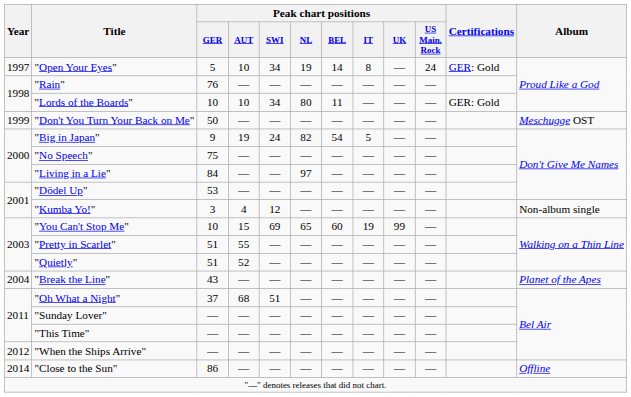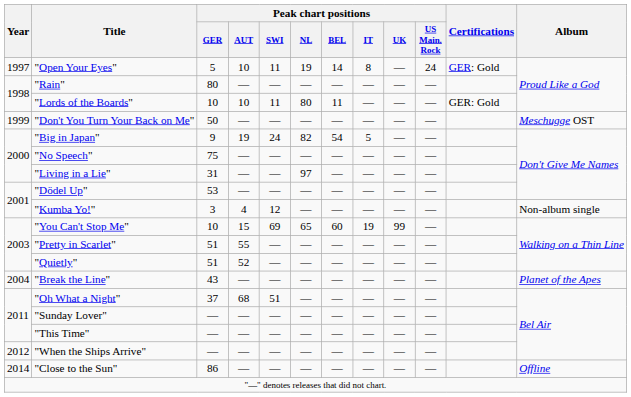"Open Your Eyes" | Peak chart positions / SWI: 34 -> 11
"Rain" | Peak chart positions / GER: 76 -> 80
"Lords of the Boards" | Peak chart positions / SWI: 34 -> 11
"Living in a Lie" | Peak chart positions / GER: 84 -> 31
